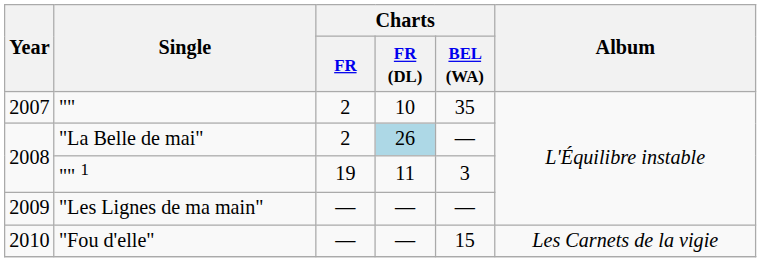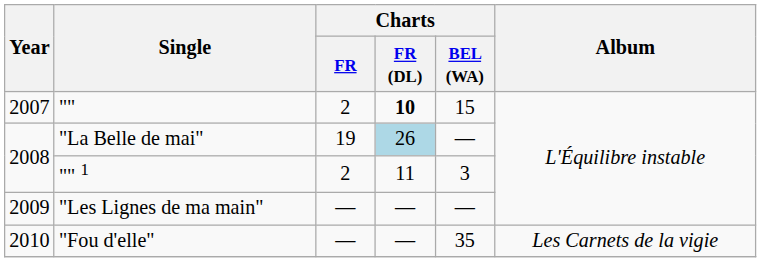"" | Charts / FR (DL): normal -> bold
"" | Charts / BEL (WA): 35 -> 15
"La Belle de mai" | Charts / FR: 2 -> 19
"" 1 | Charts / FR: 19 -> 2
"Fou d'elle" | Charts / BEL (WA): 15 -> 35
